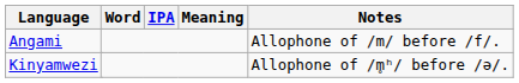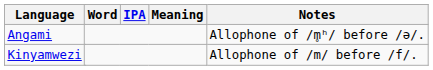Angami | Notes: Allophone of /m/ before /f/. -> Allophone of /m̥ʰ/ before /ə/.
Kinyamwezi | Notes: Allophone of /m̥ʰ/ before /ə/. -> Allophone of /m/ before /f/.
